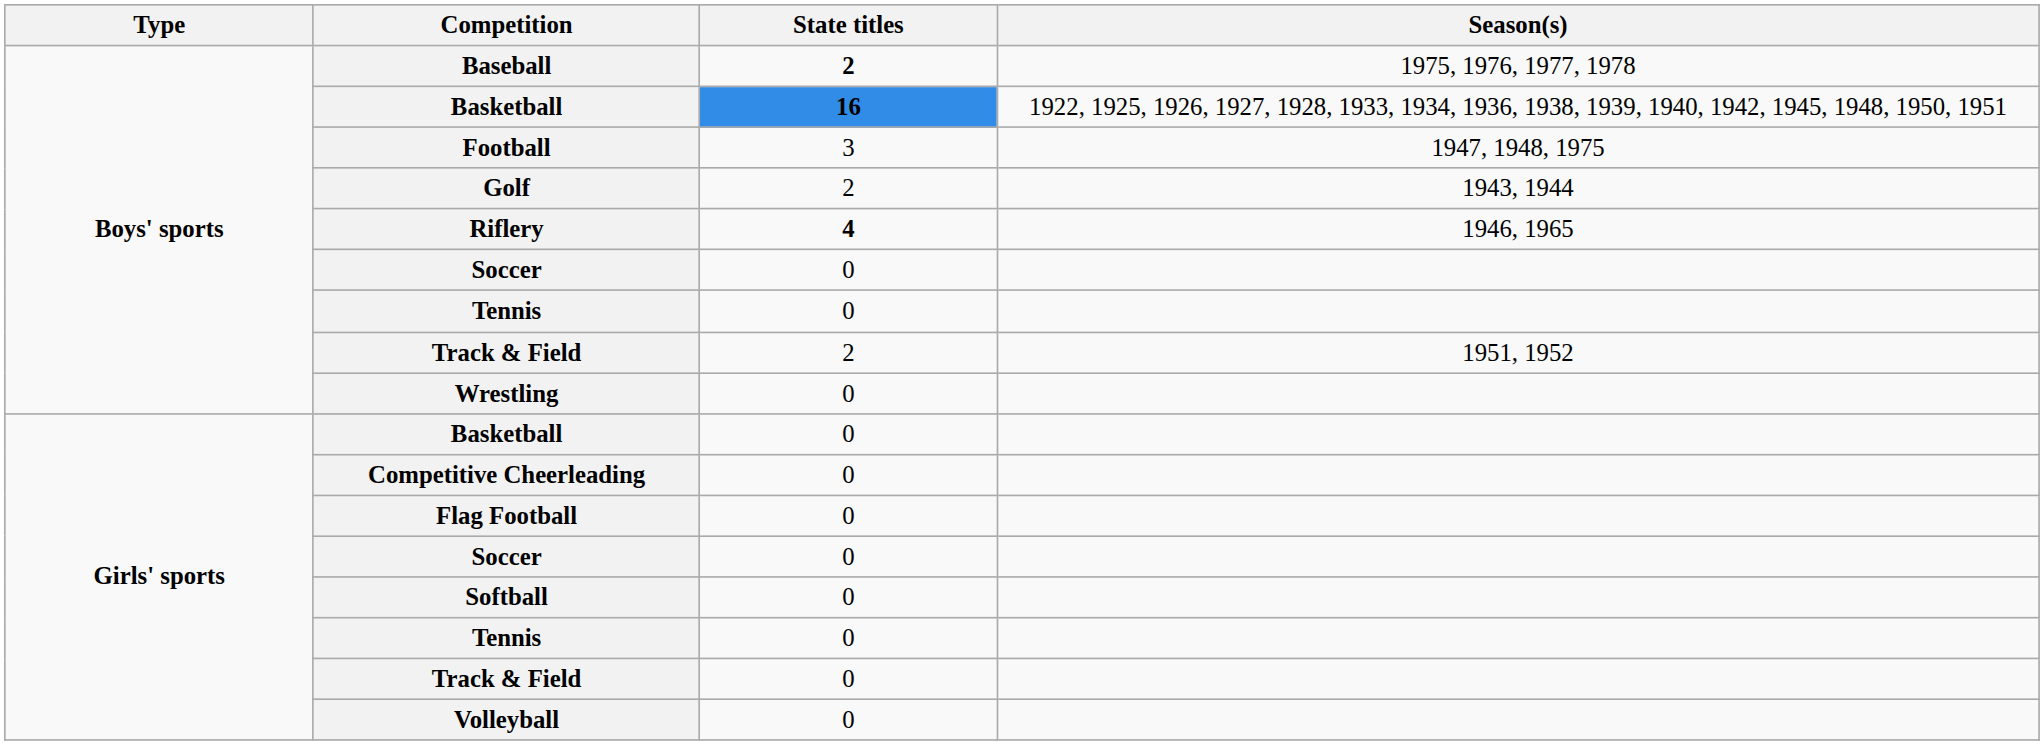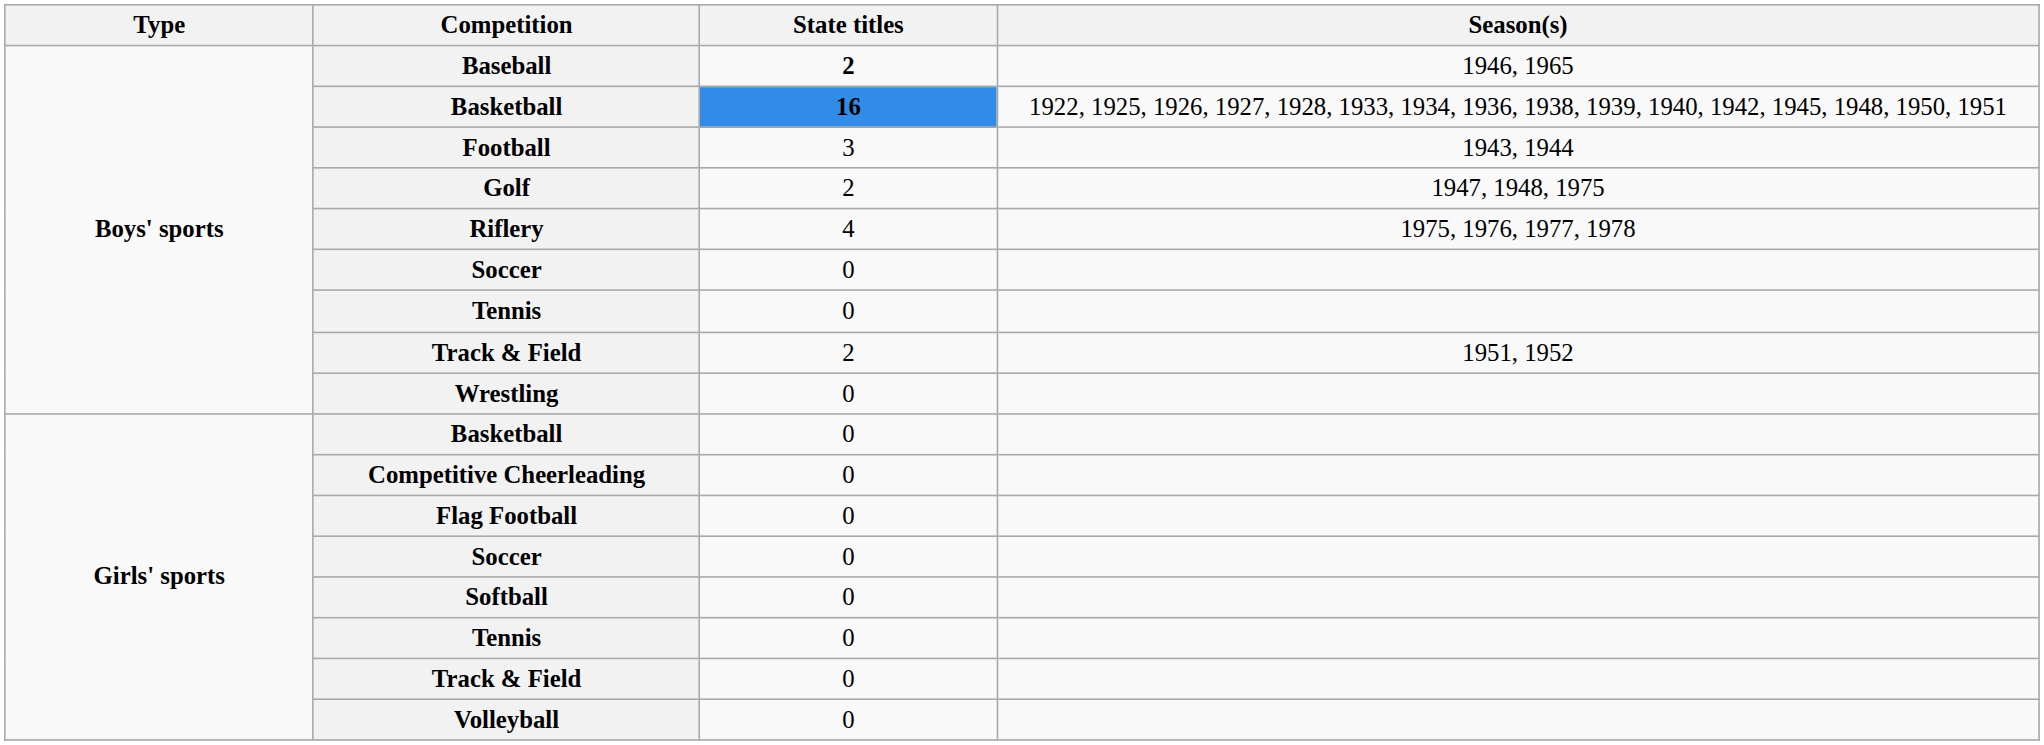Baseball | Season(s): 1975, 1976, 1977, 1978 -> 1946, 1965
Football | Season(s): 1947, 1948, 1975 -> 1943, 1944
Golf | Season(s): 1943, 1944 -> 1947, 1948, 1975
Riflery | State titles: bold -> normal
Riflery | Season(s): 1946, 1965 -> 1975, 1976, 1977, 1978
